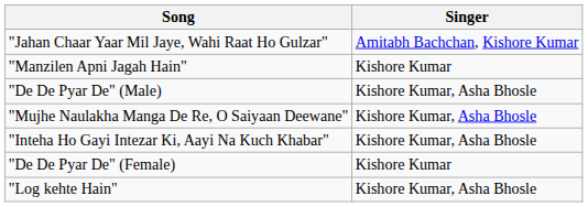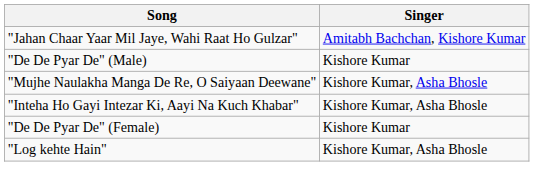- row: "Manzilen Apni Jagah Hain" | Kishore Kumar
"De De Pyar De" (Male) | Singer: Kishore Kumar, Asha Bhosle -> Kishore Kumar
